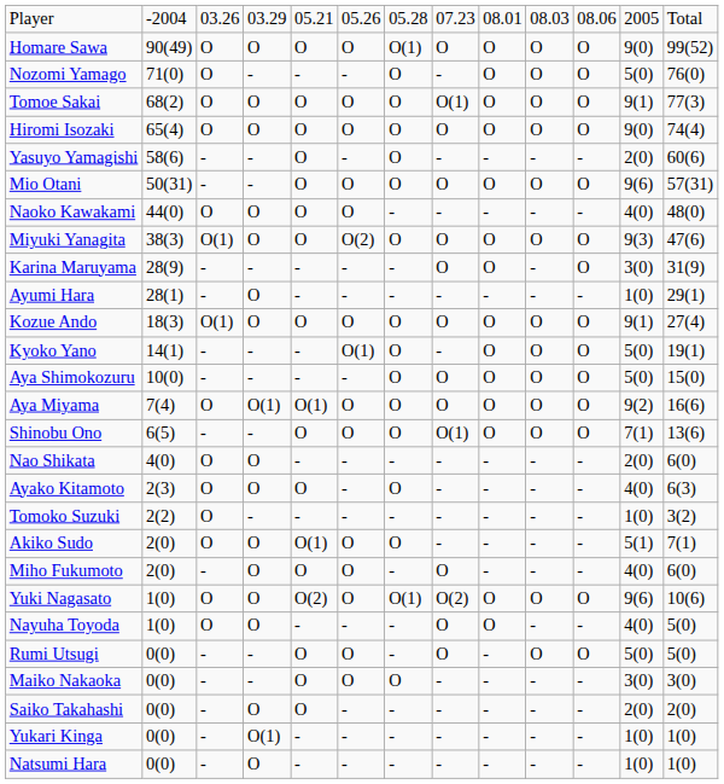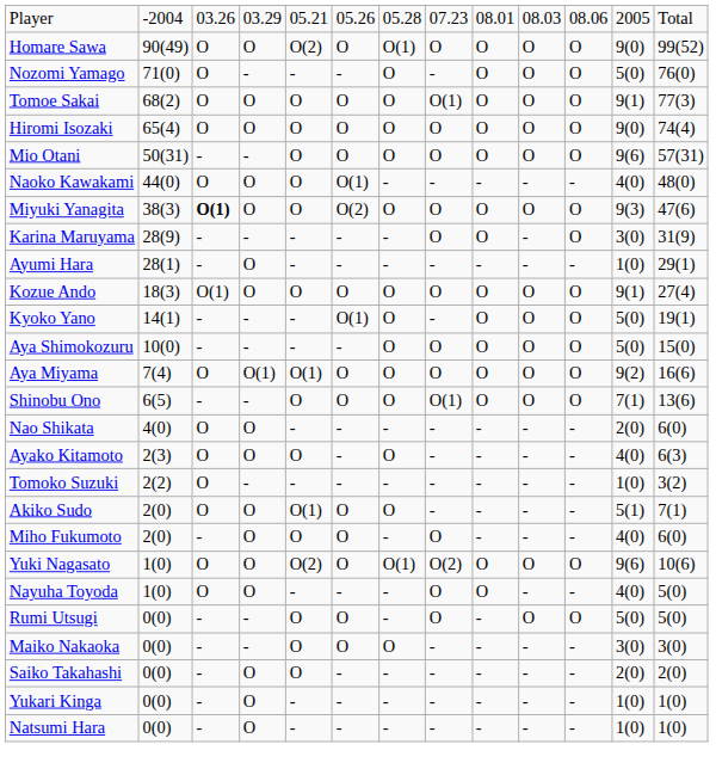Homare Sawa | column 5: O -> O(2)
- row: Yasuyo Yamagishi | 58(6) | - | - | O | - | O | - | - | - | - | 2(0) | 60(6)
Naoko Kawakami | column 6: O -> O(1)
Miyuki Yanagita | column 3: normal -> bold
Yukari Kinga | column 4: O(1) -> O
